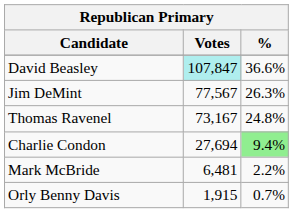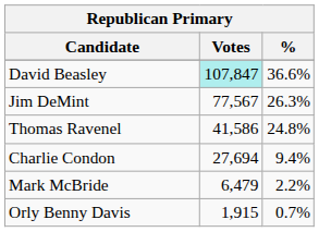Thomas Ravenel | Votes: 73,167 -> 41,586
Charlie Condon | %: lightgreen background -> no background
Mark McBride | Votes: 6,481 -> 6,479
